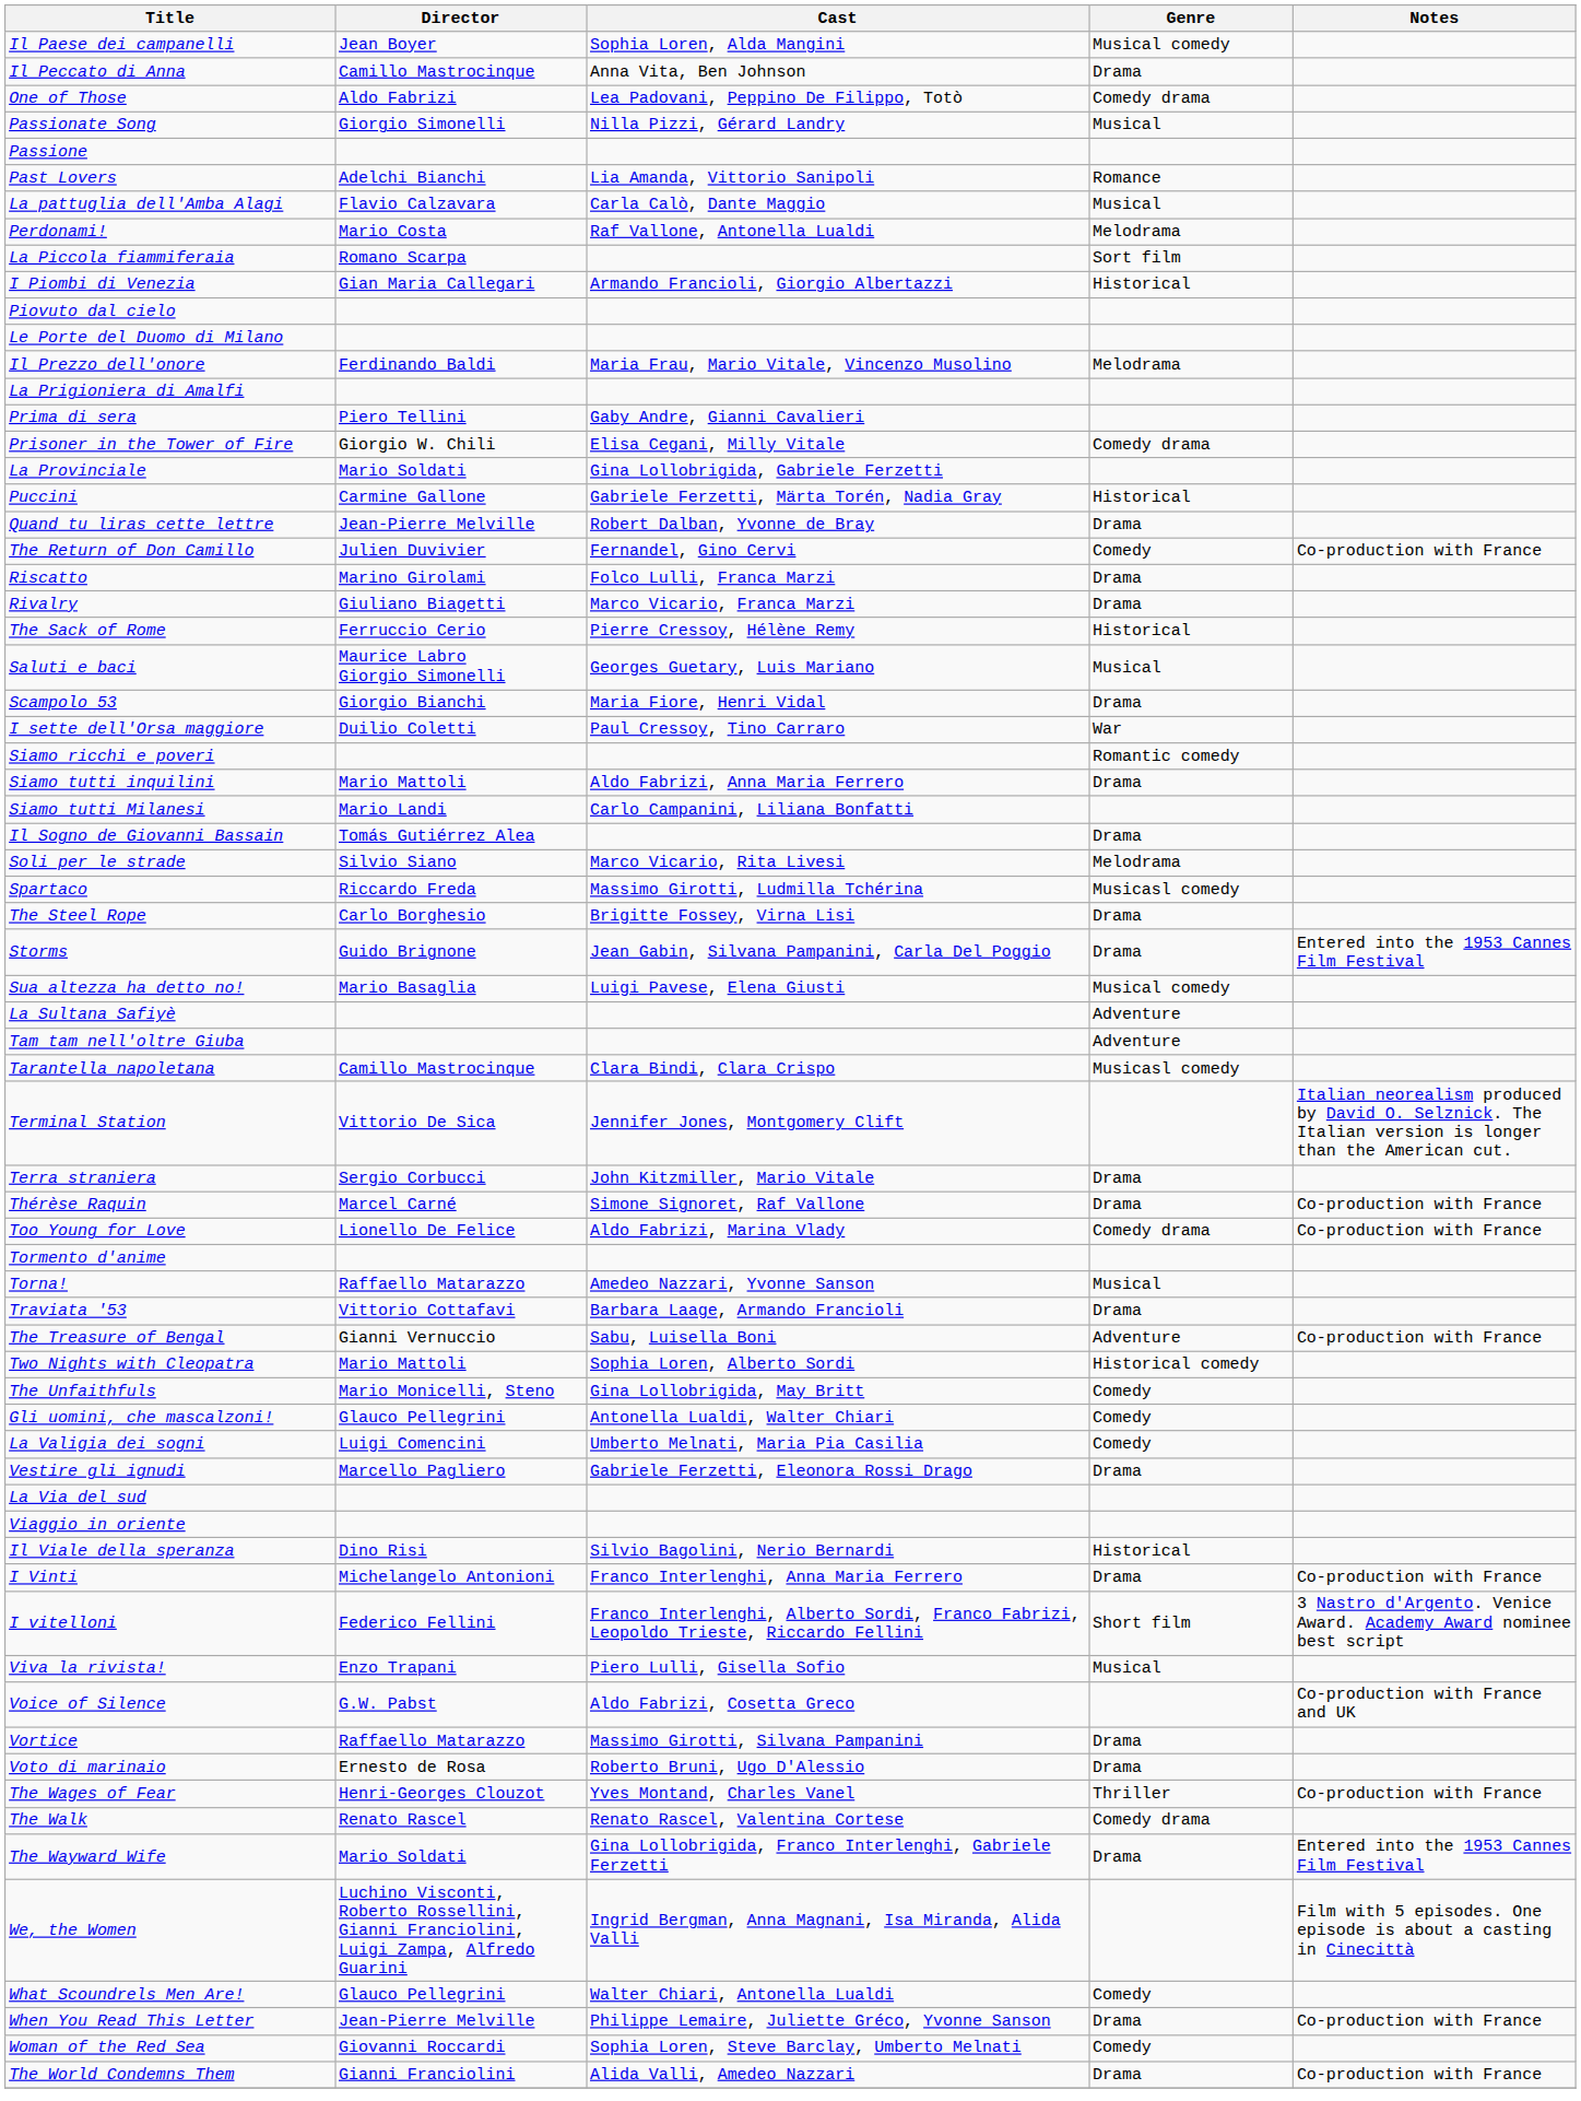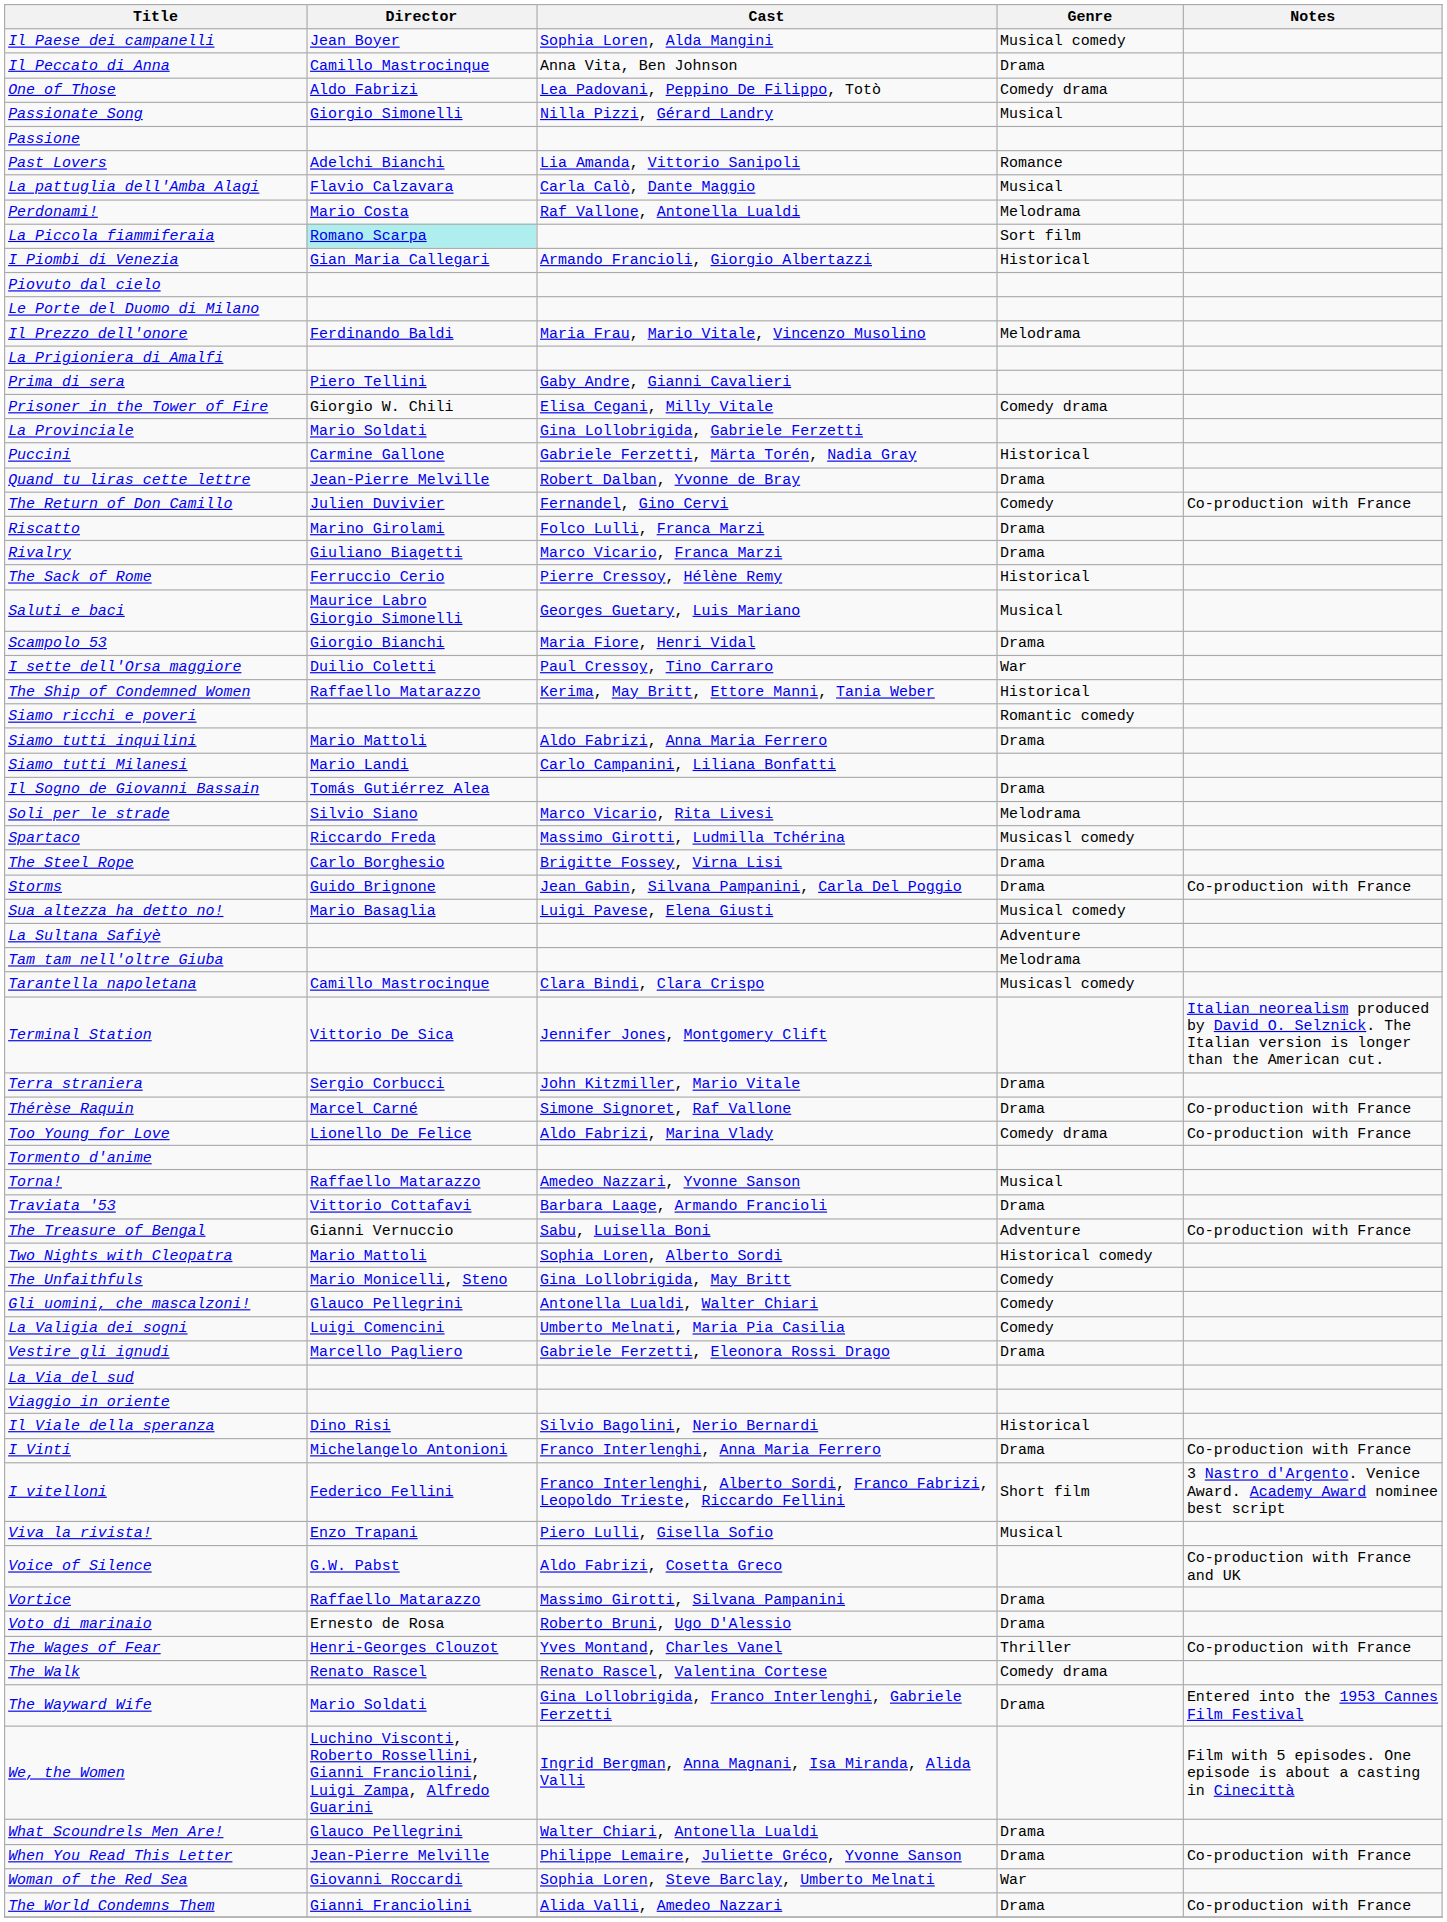La Piccola fiammiferaia | Director: no background -> paleturquoise background
+ row: The Ship of Condemned Women | Raffaello Matarazzo | Kerima, May Britt, Ettore Manni, Tania Weber | Historical
Storms | Notes: Entered into the 1953 Cannes Film Festival -> Co-production with France
Tam tam nell'oltre Giuba | Genre: Adventure -> Melodrama
What Scoundrels Men Are! | Genre: Comedy -> Drama
Woman of the Red Sea | Genre: Comedy -> War
